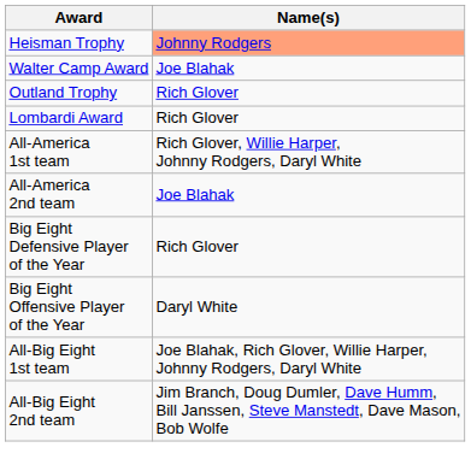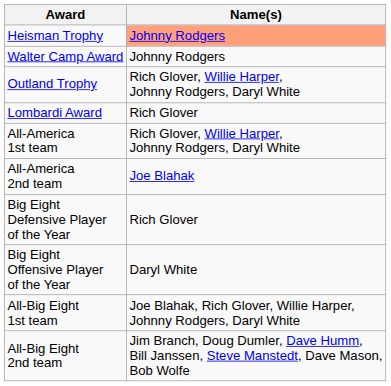Walter Camp Award | Name(s): Joe Blahak -> Johnny Rodgers
Outland Trophy | Name(s): Rich Glover -> Rich Glover, Willie Harper, Johnny Rodgers, Daryl White
